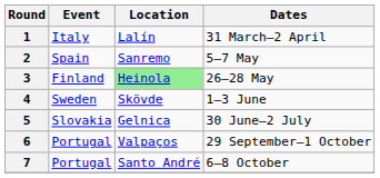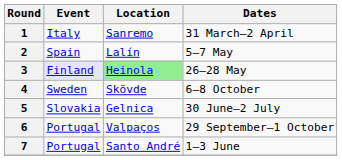1 | Location: Lalín -> Sanremo
2 | Location: Sanremo -> Lalín
3 | Event: no background -> lavender background
4 | Dates: 1–3 June -> 6–8 October
7 | Dates: 6–8 October -> 1–3 June
